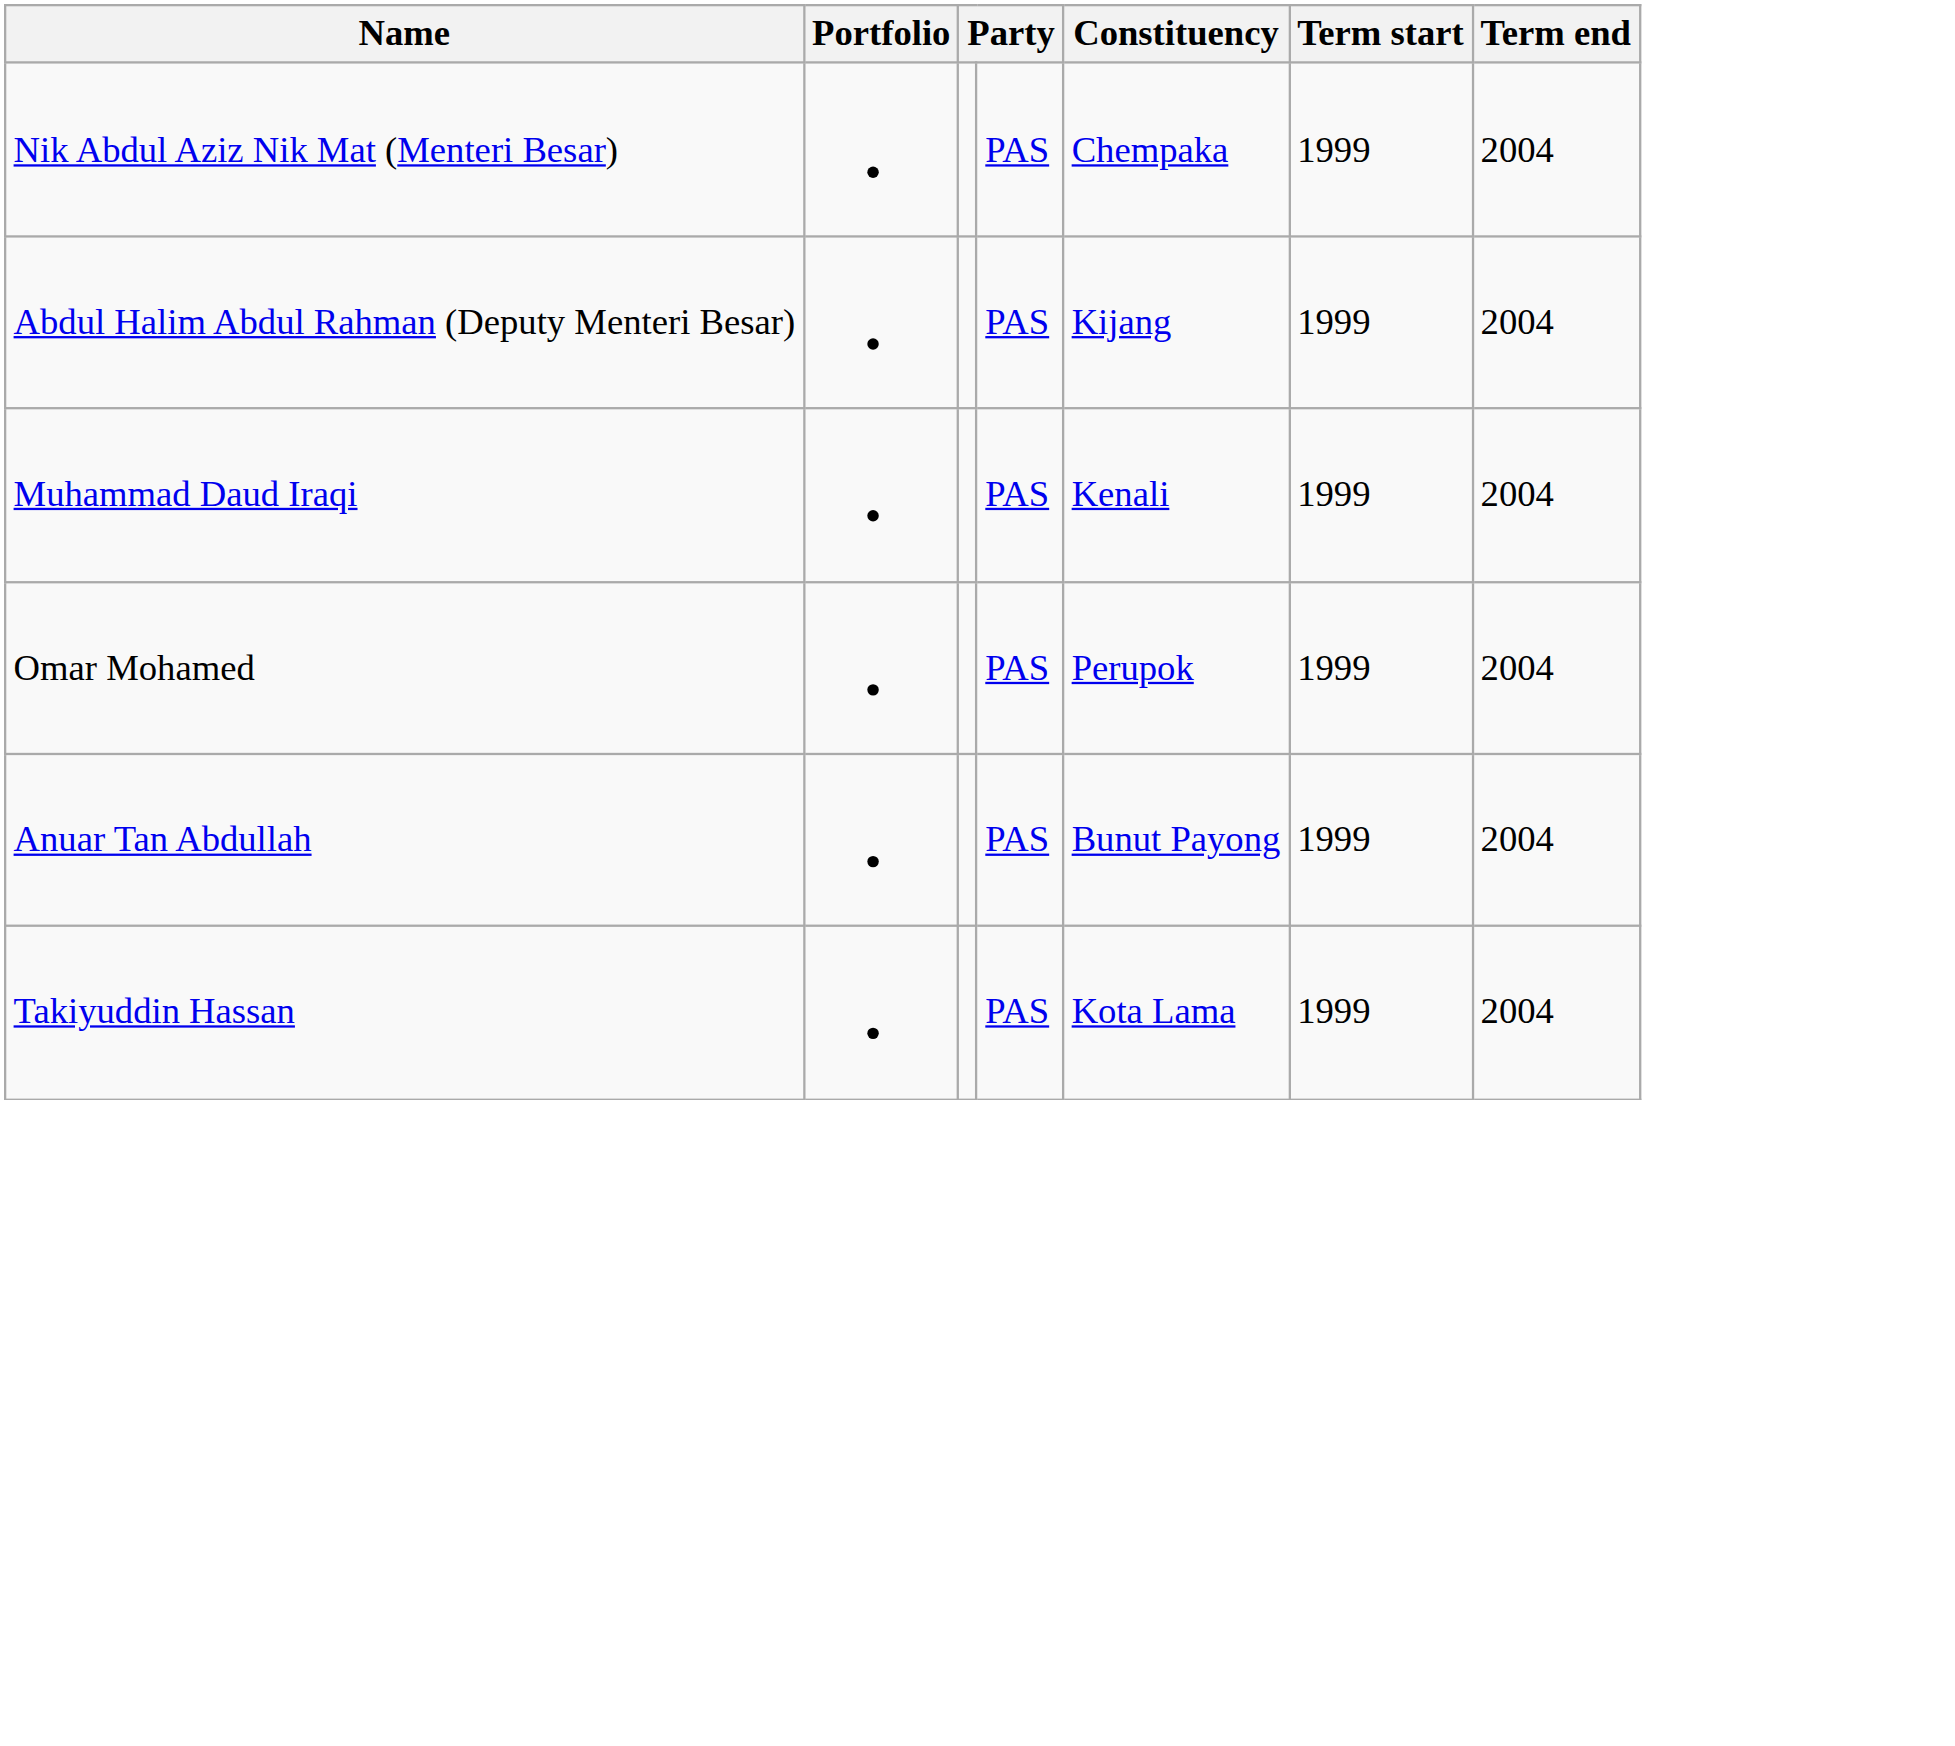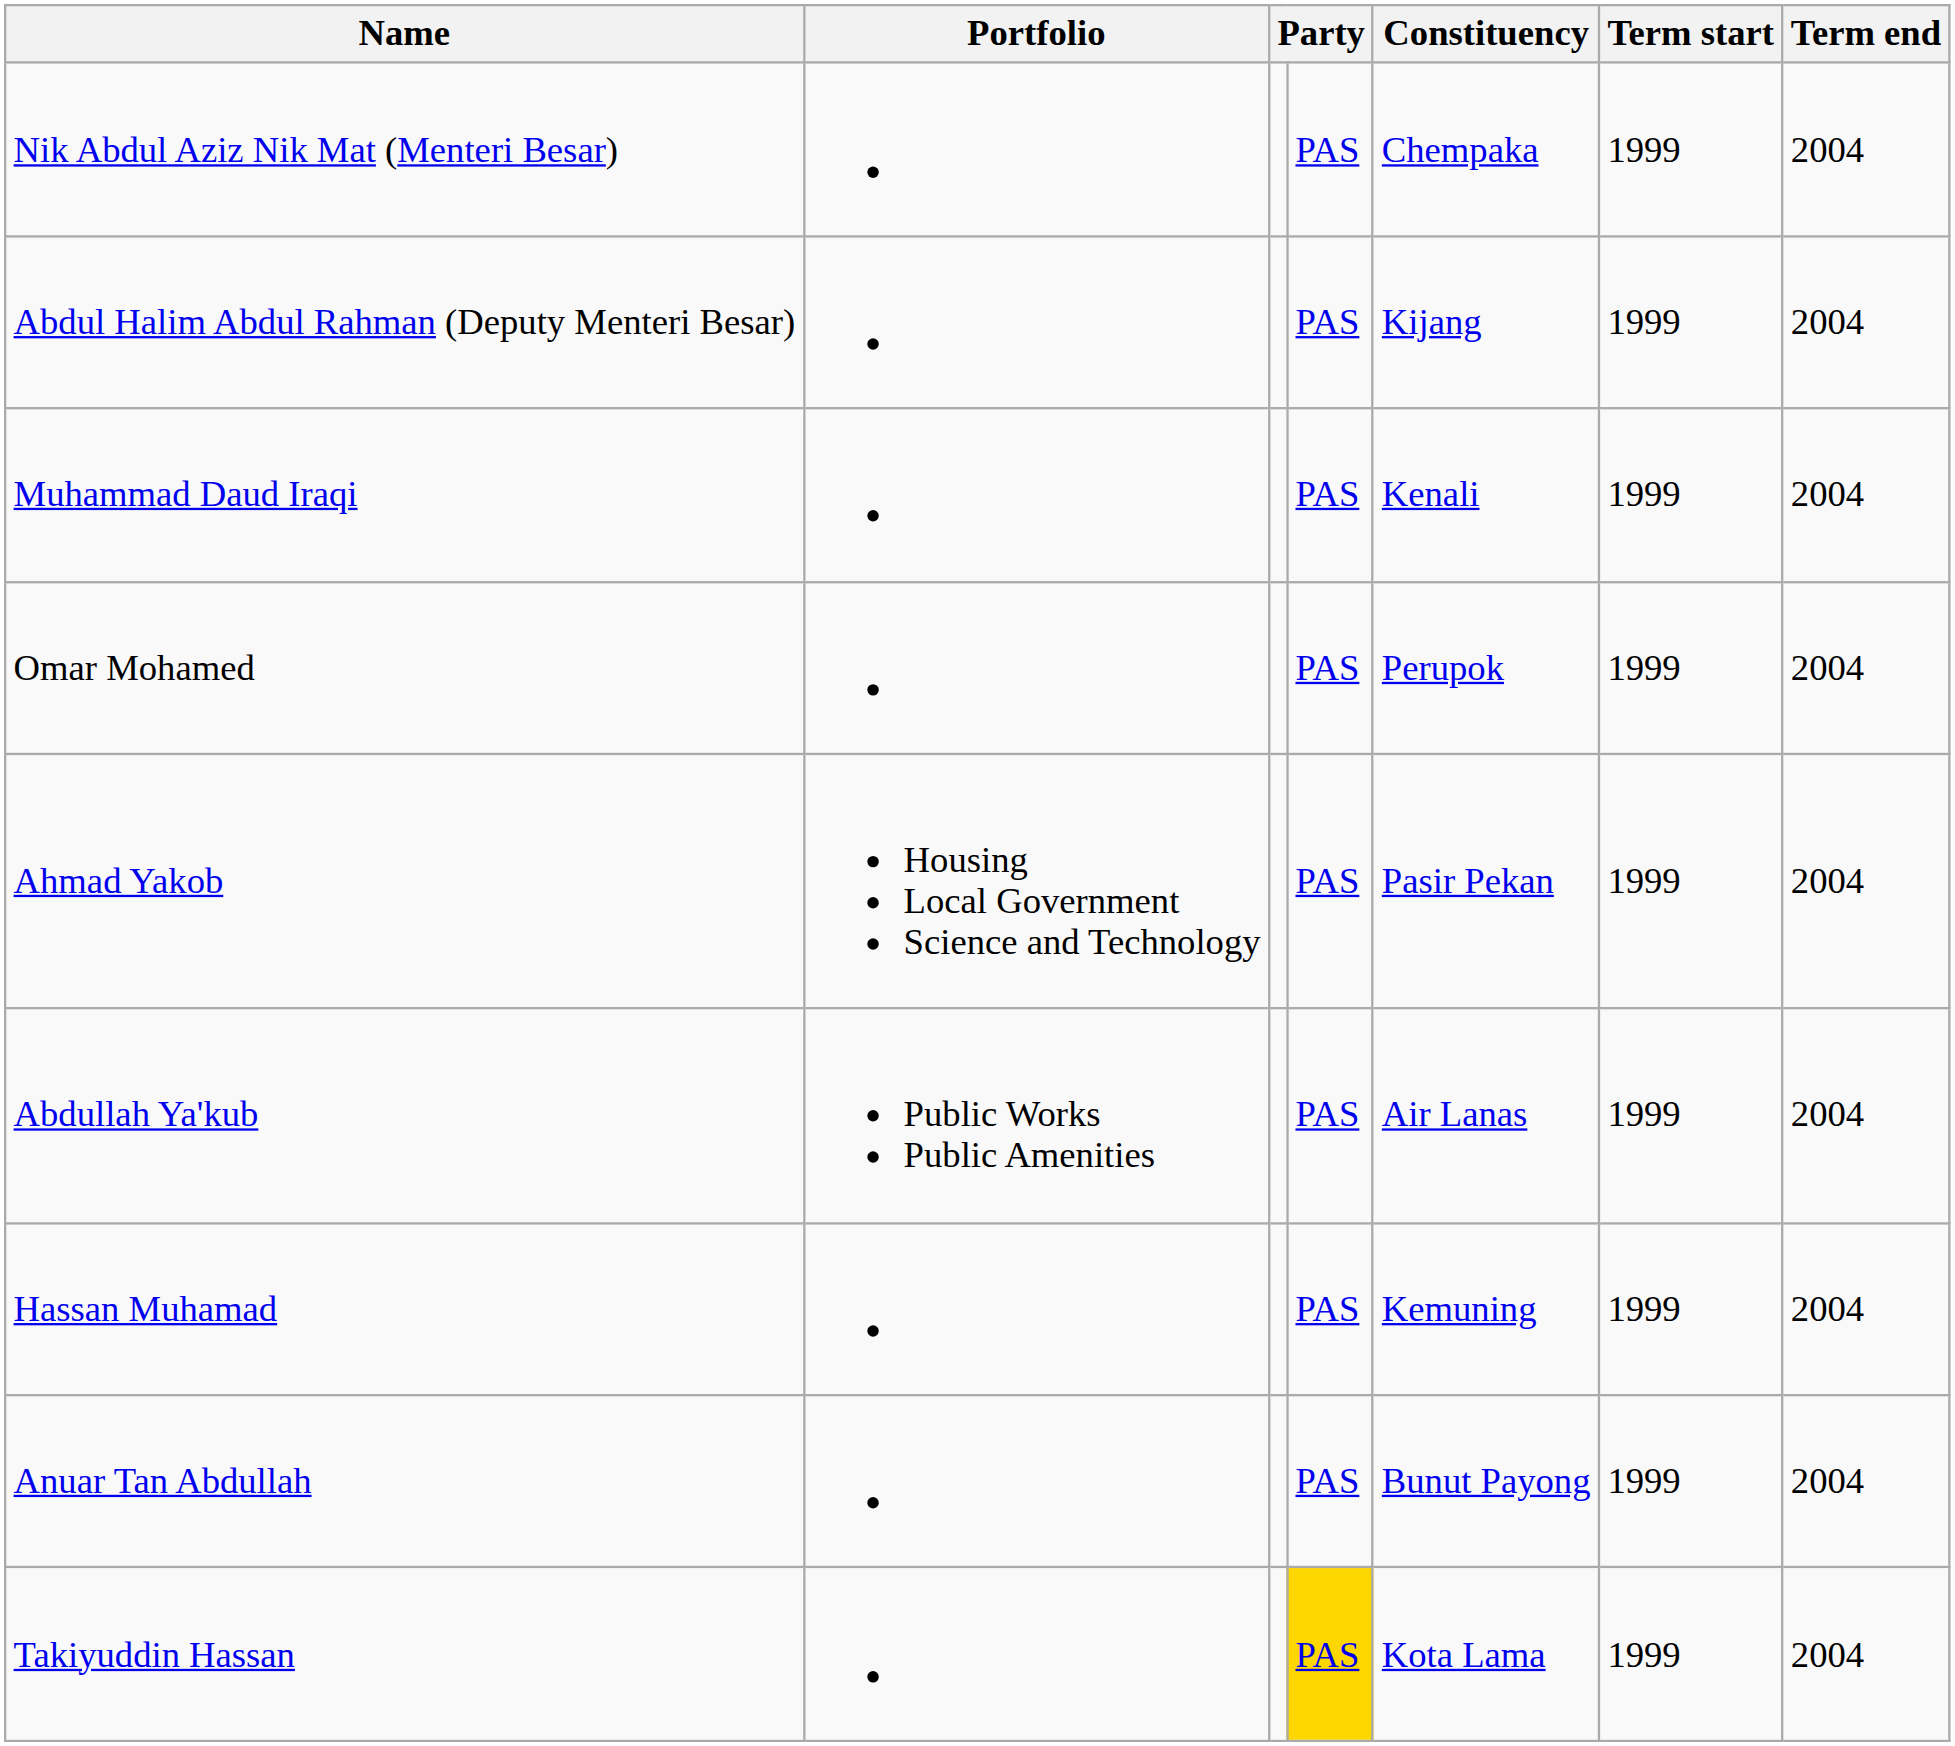+ row: Ahmad Yakob | Housing Local Government Science and Technology | PAS | Pasir Pekan | 1999 | 2004
+ row: Abdullah Ya'kub | Public Works Public Amenities | PAS | Air Lanas | 1999 | 2004
+ row: Hassan Muhamad | PAS | Kemuning | 1999 | 2004
Takiyuddin Hassan | column 4: no background -> gold background
